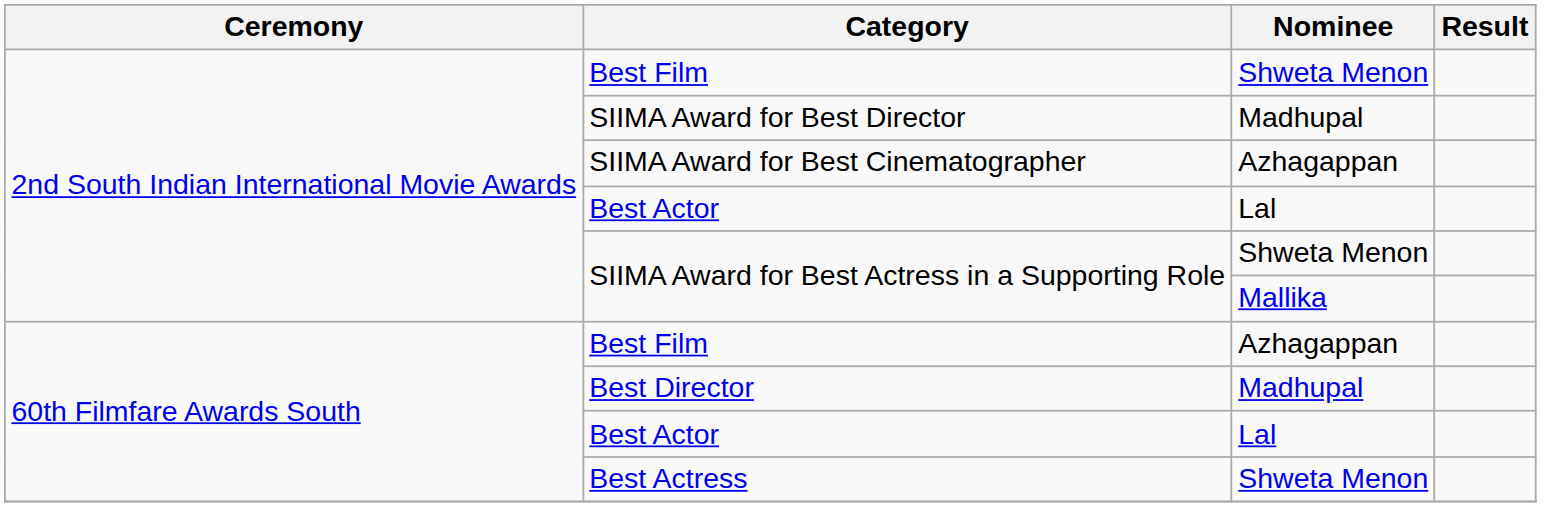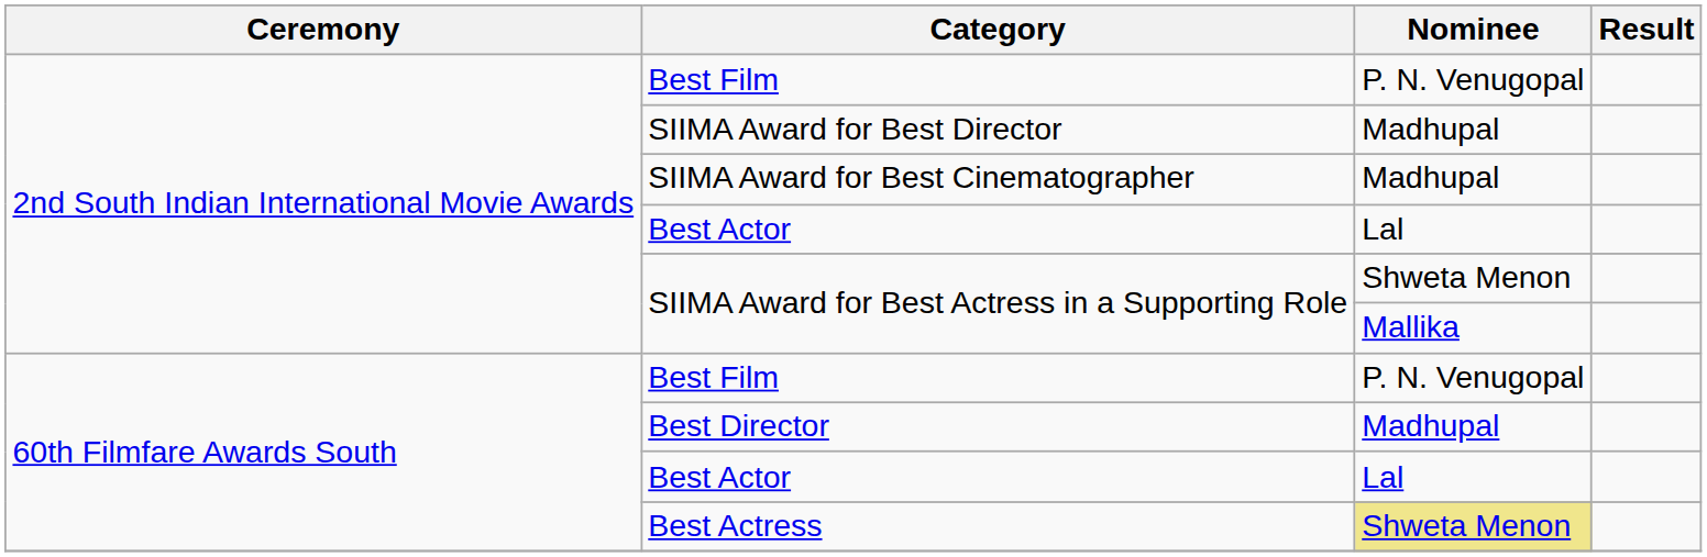2nd South Indian International Movie Awards / Best Film | Nominee: Shweta Menon -> P. N. Venugopal
SIIMA Award for Best Cinematographer | Nominee: Azhagappan -> Madhupal
60th Filmfare Awards South / Best Film | Nominee: Azhagappan -> P. N. Venugopal
Best Actress | Nominee: no background -> khaki background
